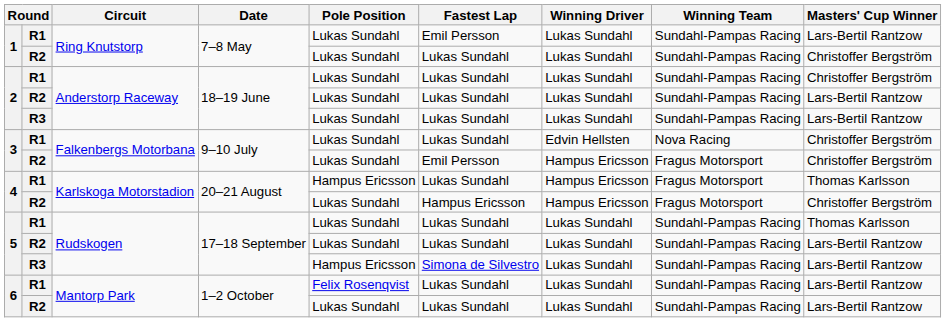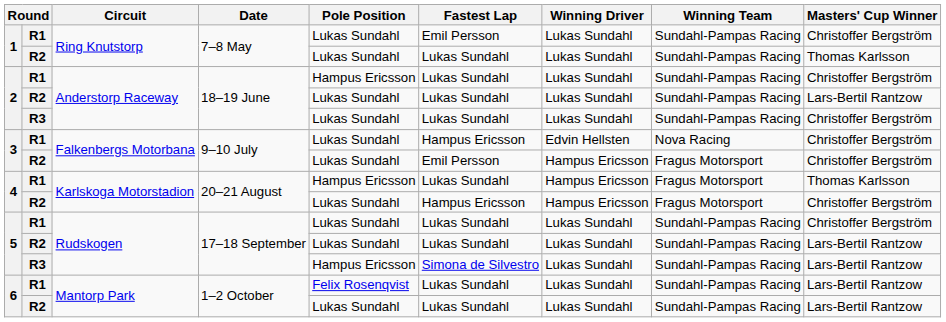1 / R1 | Masters' Cup Winner: Lars-Bertil Rantzow -> Christoffer Bergström
1 / R2 | Masters' Cup Winner: Christoffer Bergström -> Thomas Karlsson
2 / R1 | Pole Position: Lukas Sundahl -> Hampus Ericsson
2 / R3 | Masters' Cup Winner: Lars-Bertil Rantzow -> Christoffer Bergström
3 / R1 | Fastest Lap: Lukas Sundahl -> Hampus Ericsson
5 / R1 | Masters' Cup Winner: Thomas Karlsson -> Christoffer Bergström
